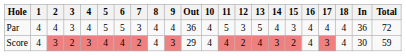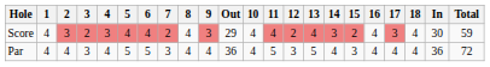rows swapped: Par <-> Score
